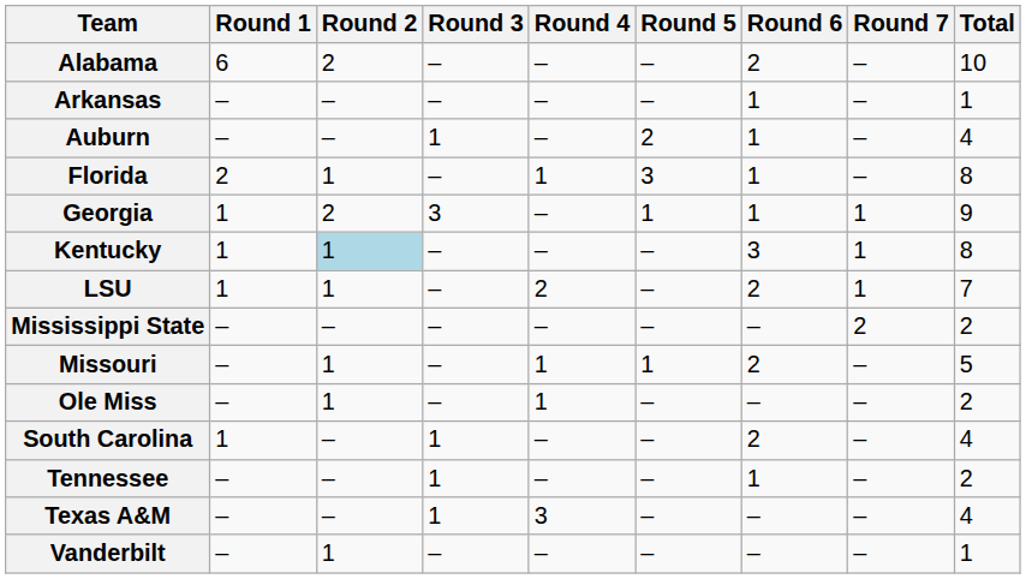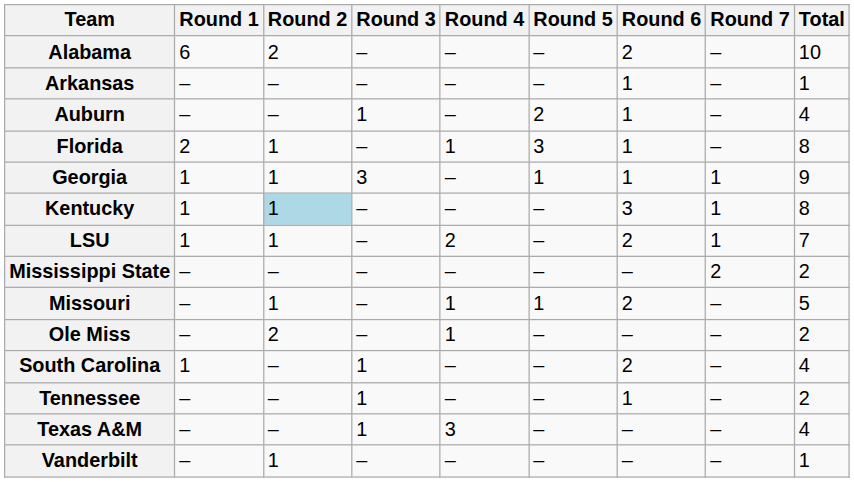Georgia | Round 2: 2 -> 1
Ole Miss | Round 2: 1 -> 2
